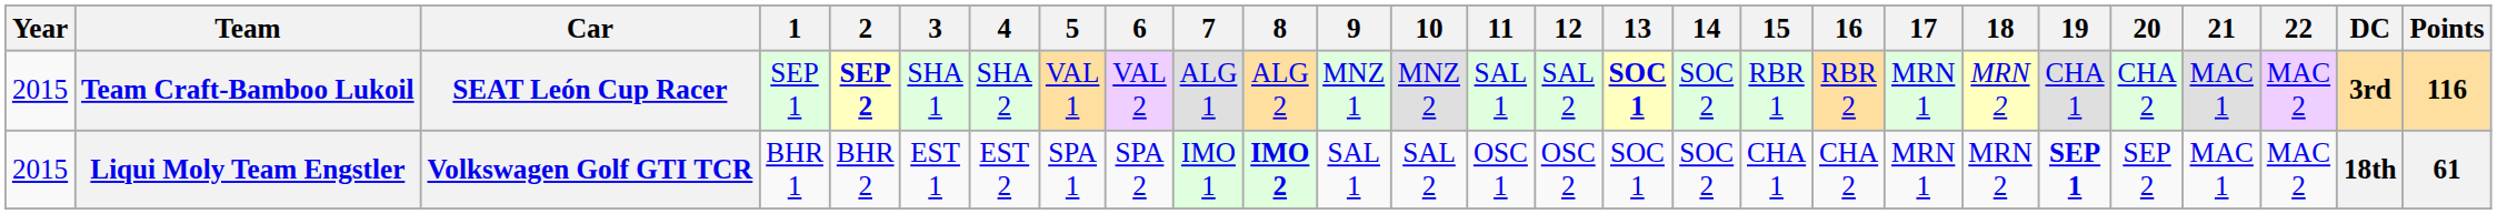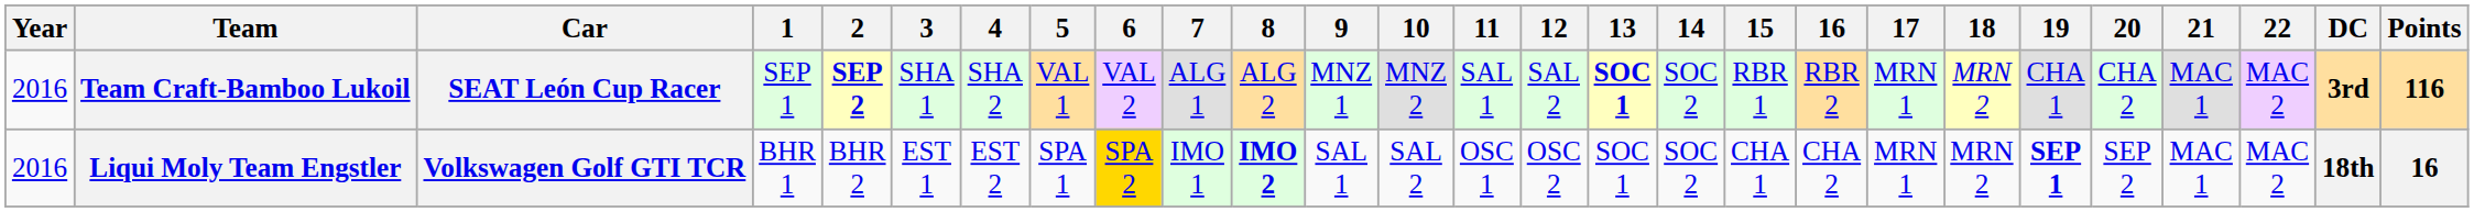Team Craft-Bamboo Lukoil | Year: 2015 -> 2016
Liqui Moly Team Engstler | Year: 2015 -> 2016
Liqui Moly Team Engstler | 6: no background -> gold background
Liqui Moly Team Engstler | Points: 61 -> 16
